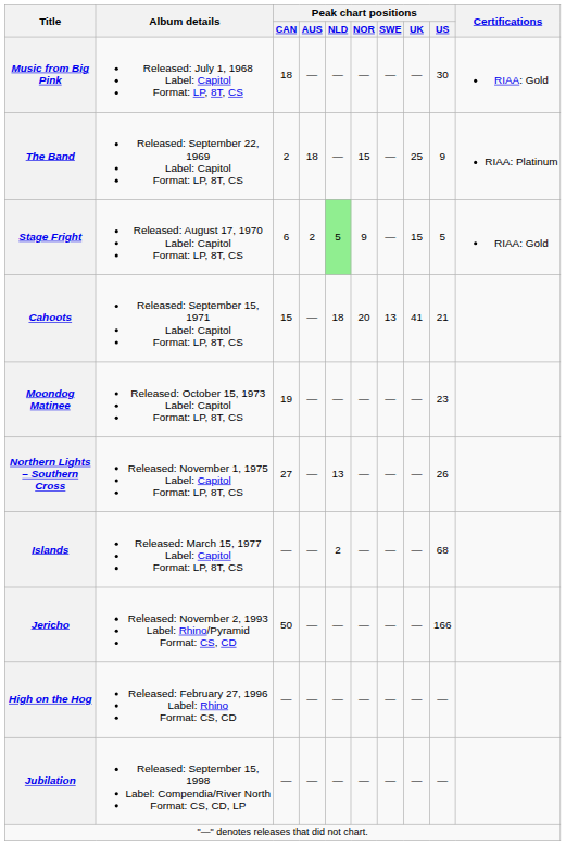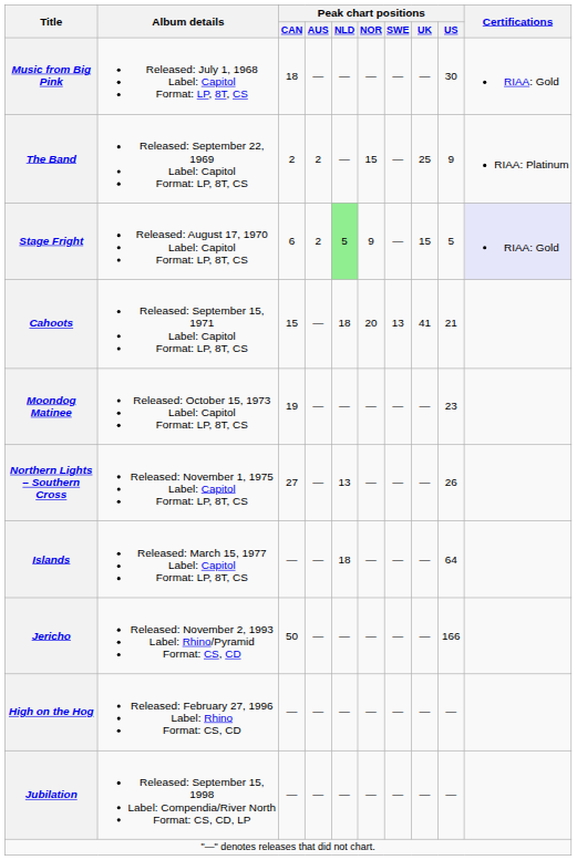The Band | Peak chart positions / AUS: 18 -> 2
Stage Fright | Certifications: no background -> lavender background
Islands | Peak chart positions / NLD: 2 -> 18
Islands | Peak chart positions / US: 68 -> 64
